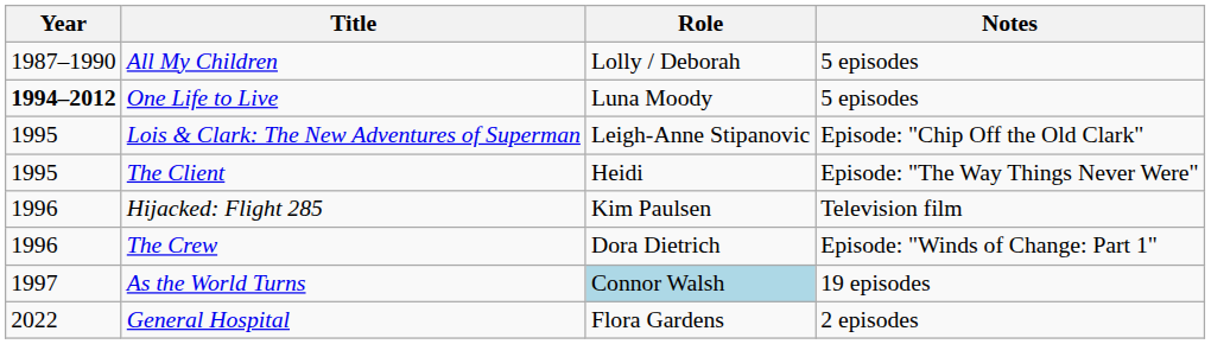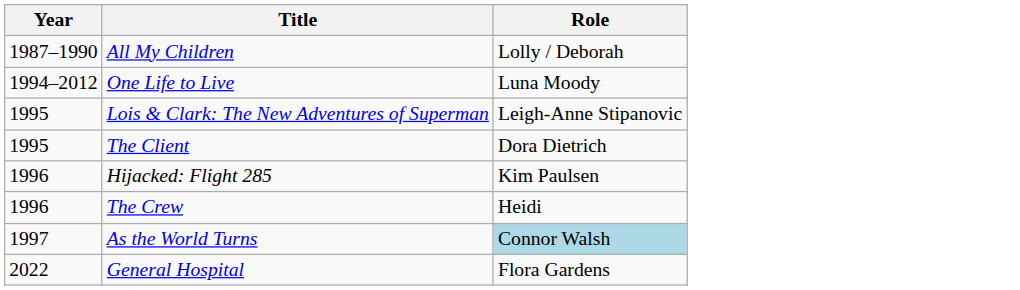- column: Notes | 5 episodes | 5 episodes | Episode: "Chip Off the Old Clark" | Episode: "The Way Things Never Were" | Television film | Episode: "Winds of Change: Part 1" | 19 episodes | 2 episodes
One Life to Live | Year: bold -> normal
The Client | Role: Heidi -> Dora Dietrich
The Crew | Role: Dora Dietrich -> Heidi
